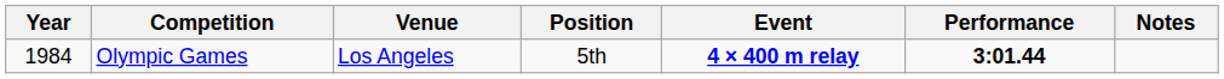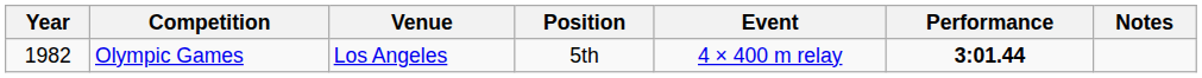Olympic Games | Year: 1984 -> 1982
Olympic Games | Event: bold -> normal
